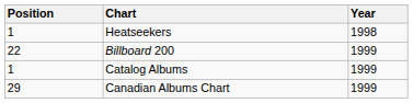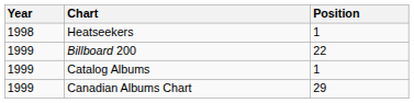columns swapped: Year <-> Position
